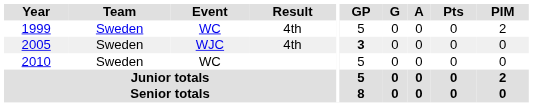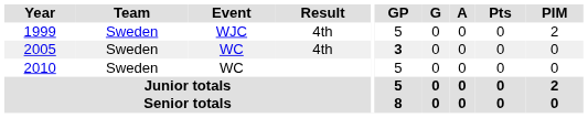1999 | Event: WC -> WJC
2005 | Event: WJC -> WC
